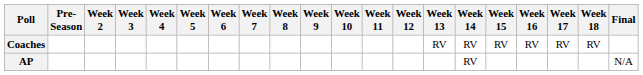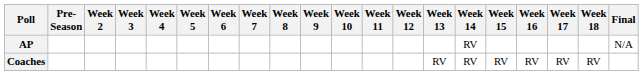rows swapped: AP <-> Coaches
